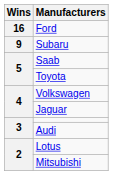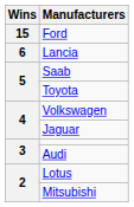Ford | Wins: 16 -> 15
- row: 9 | Subaru
+ row: 6 | Lancia
